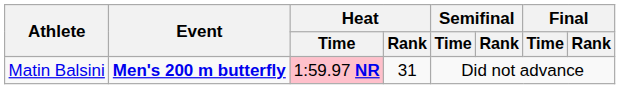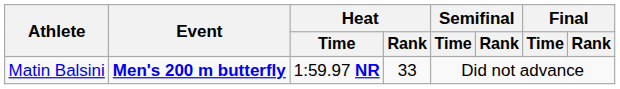Matin Balsini | Heat / Time: pink background -> no background
Matin Balsini | Heat / Rank: 31 -> 33
